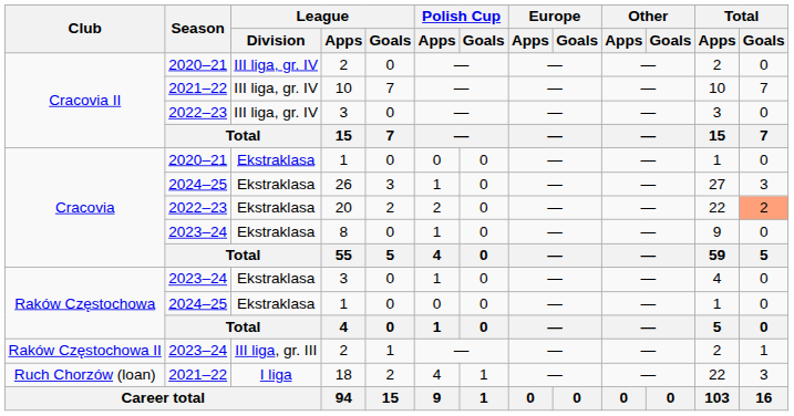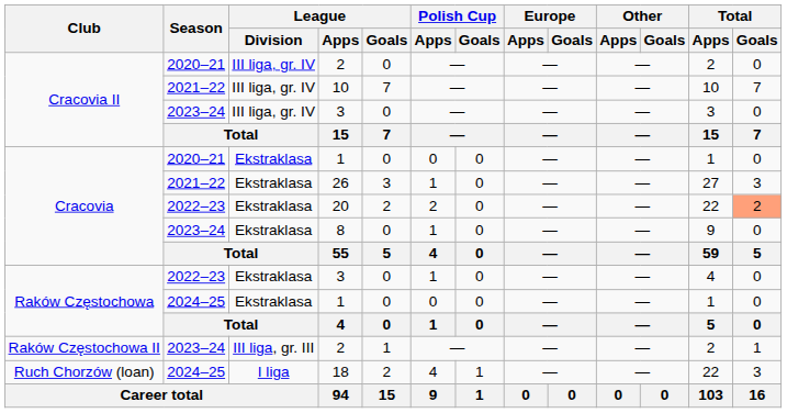Cracovia II / 3 | Season: 2022–23 -> 2023–24
26 | Season: 2024–25 -> 2021–22
Raków Częstochowa / 3 | Season: 2023–24 -> 2022–23
18 | Season: 2021–22 -> 2024–25
